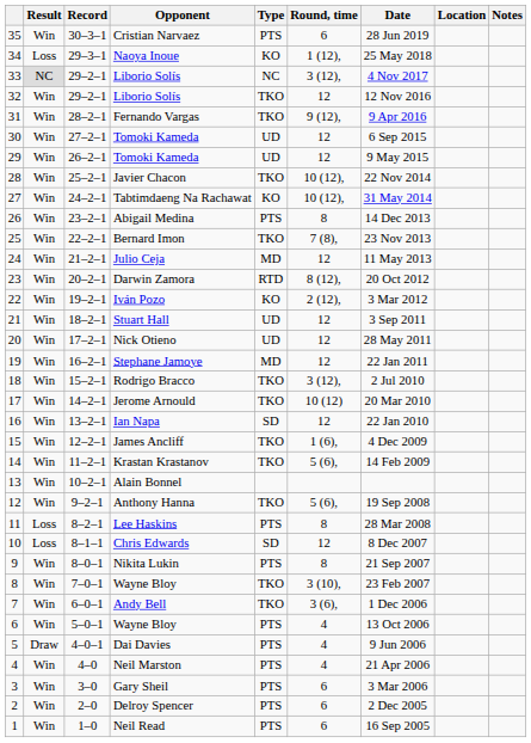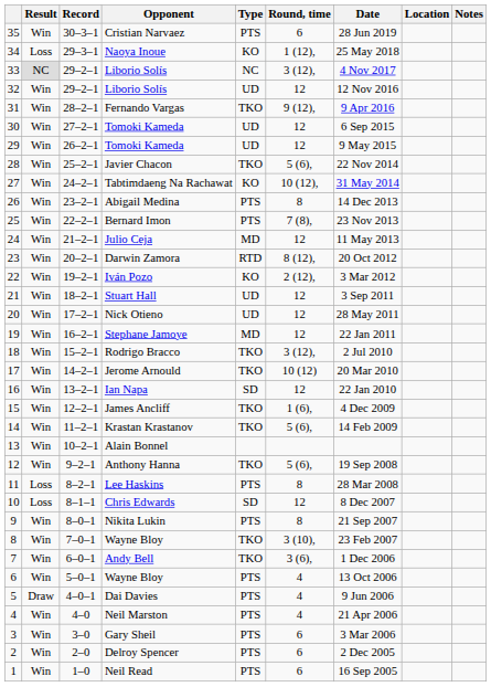32 / Liborio Solís | Type: TKO -> UD
Javier Chacon | Round, time: 10 (12), -> 5 (6),
Bernard Imon | Type: TKO -> PTS
